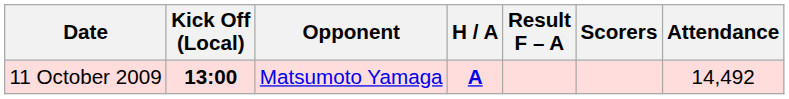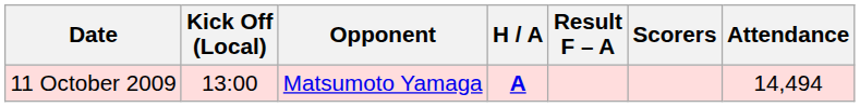11 October 2009 | Kick Off (Local): bold -> normal
11 October 2009 | Attendance: 14,492 -> 14,494
